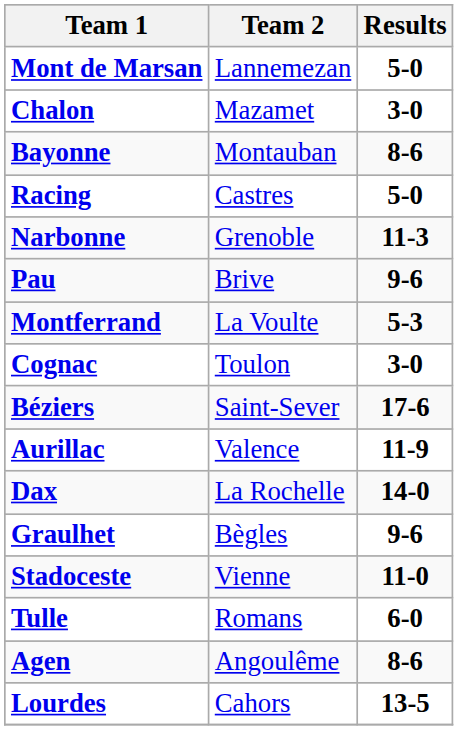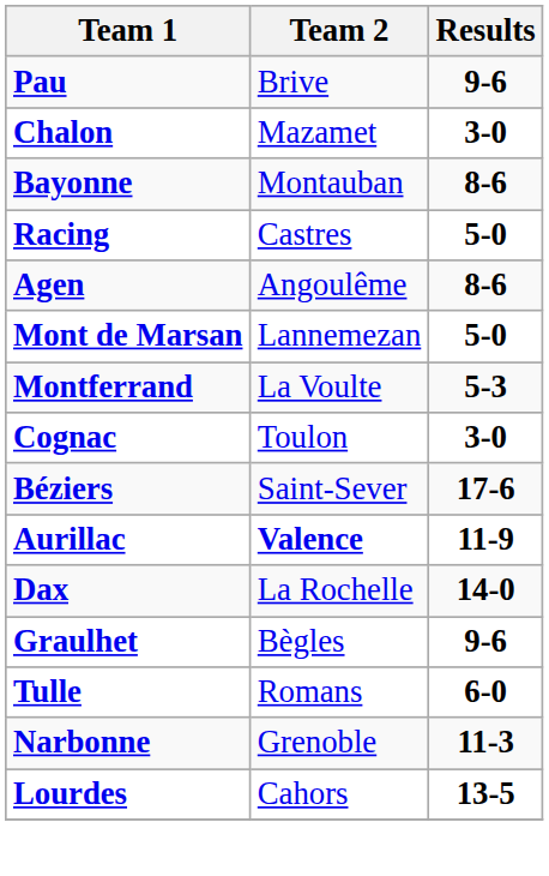rows swapped: Pau <-> Mont de Marsan
rows swapped: Narbonne <-> Agen
Aurillac | Team 2: normal -> bold
- row: Stadoceste | Vienne | 11-0
